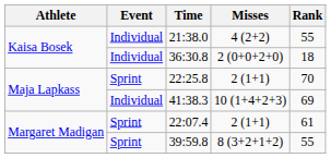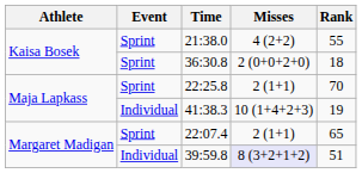21:38.0 | Event: Individual -> Sprint
36:30.8 | Event: Individual -> Sprint
41:38.3 | Rank: 69 -> 19
22:07.4 | Rank: 61 -> 65
39:59.8 | Event: Sprint -> Individual
39:59.8 | Misses: no background -> lavender background
39:59.8 | Rank: 55 -> 51
